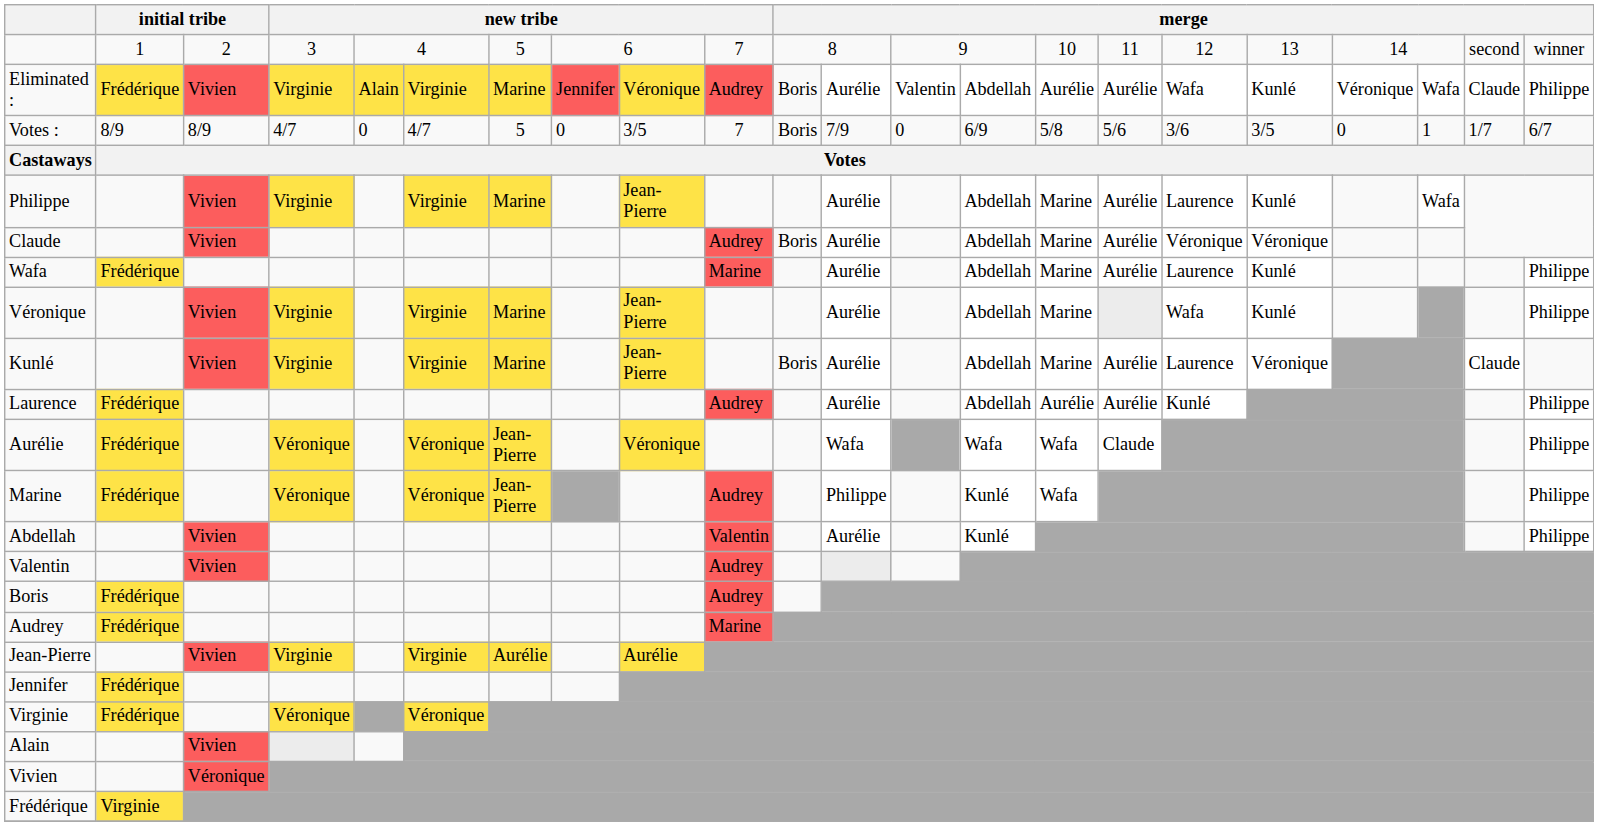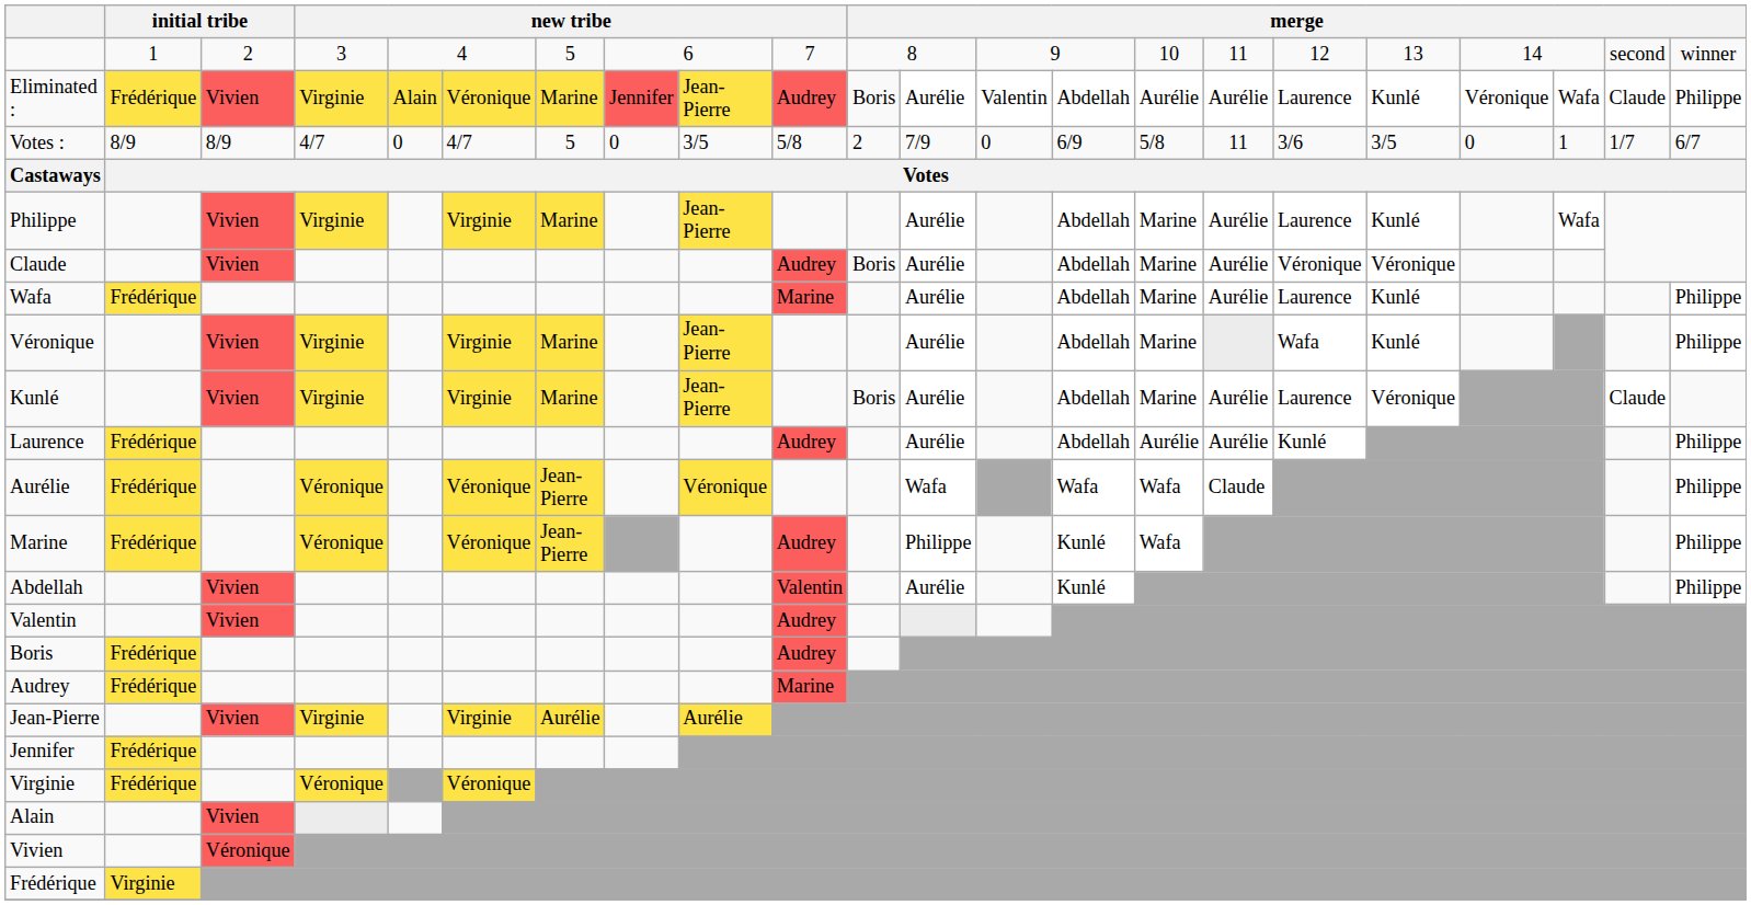Eliminated : | column 6: Virginie -> Véronique
Eliminated : | column 9: Véronique -> Jean-Pierre
Eliminated : | column 17: Wafa -> Laurence
Votes : | column 10: 7 -> 5/8
Votes : | column 11: Boris -> 2
Votes : | column 16: 5/6 -> 11
